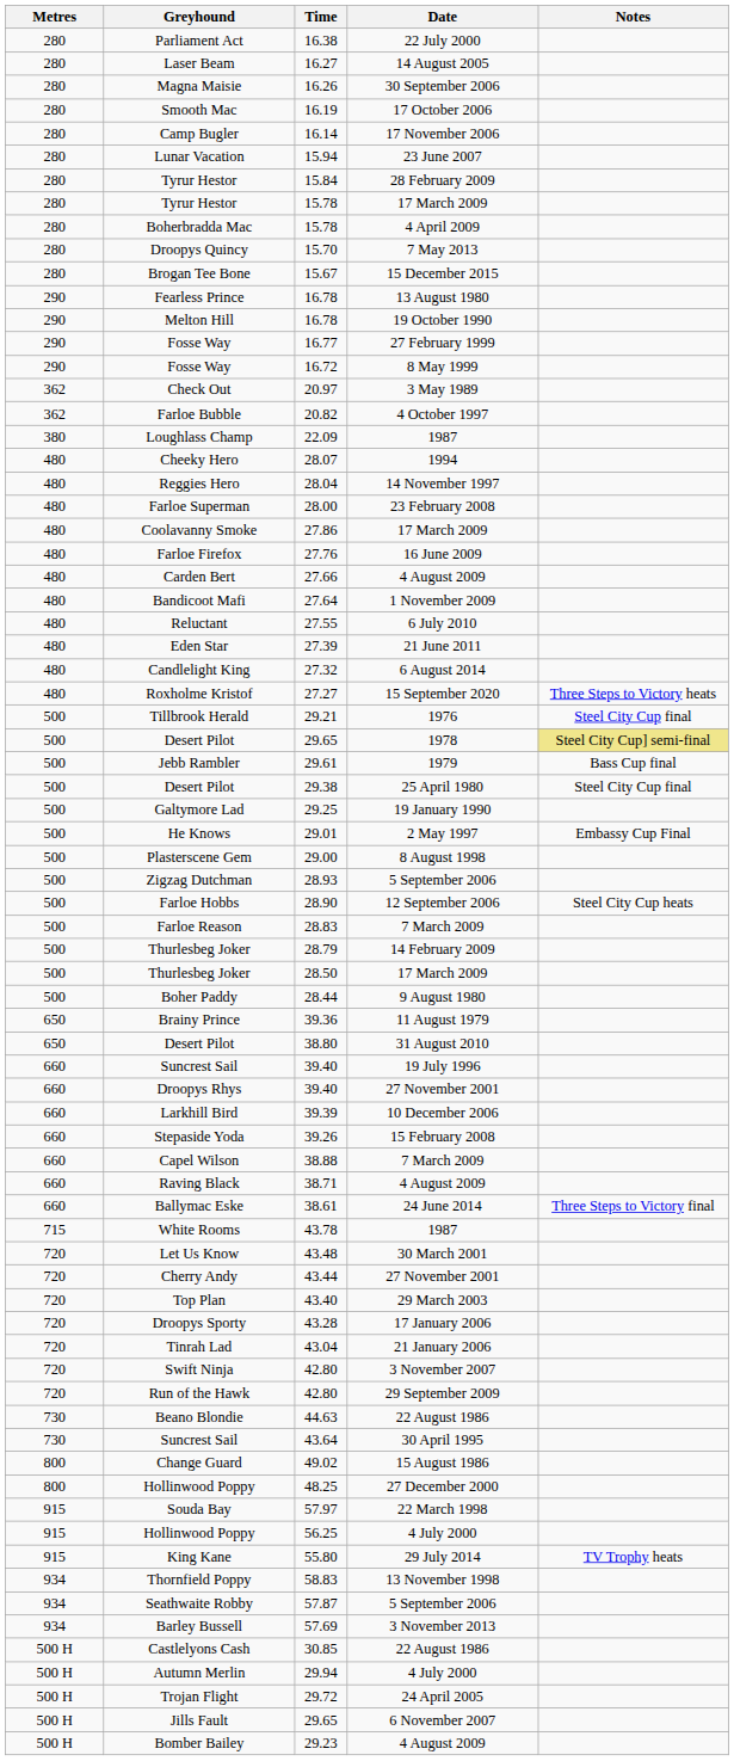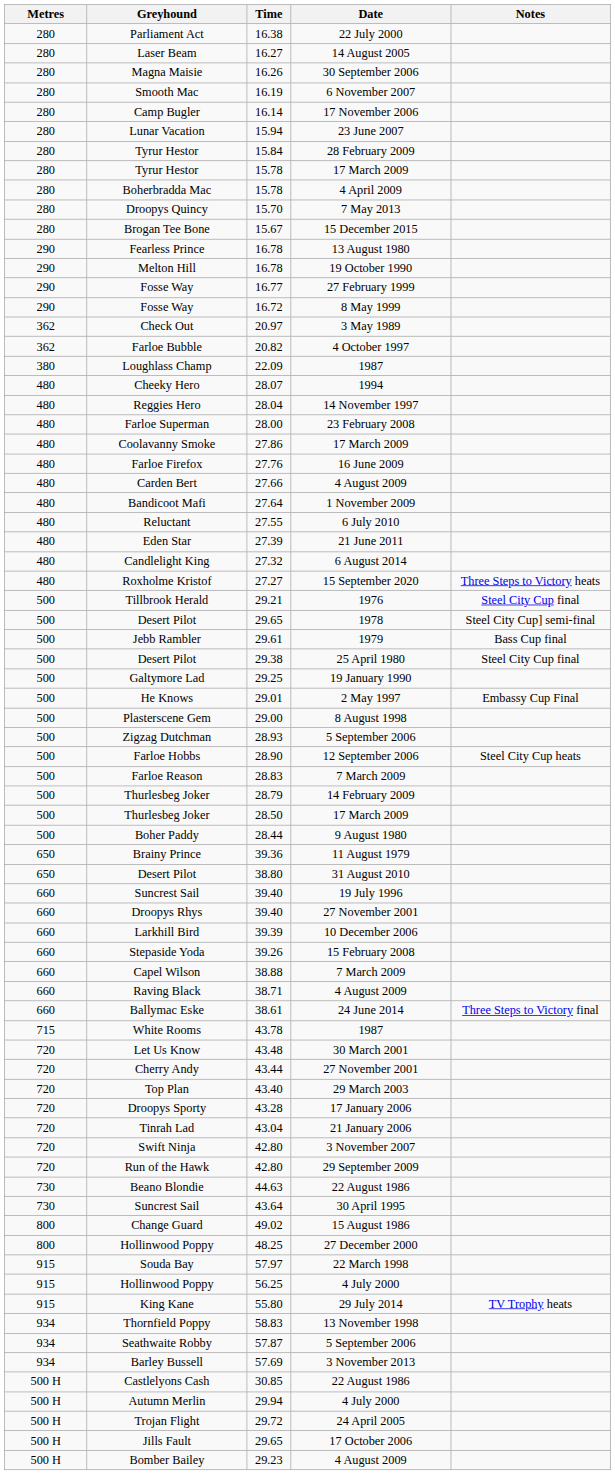Smooth Mac | Date: 17 October 2006 -> 6 November 2007
Desert Pilot / 29.65 | Notes: khaki background -> no background
Jills Fault | Date: 6 November 2007 -> 17 October 2006
